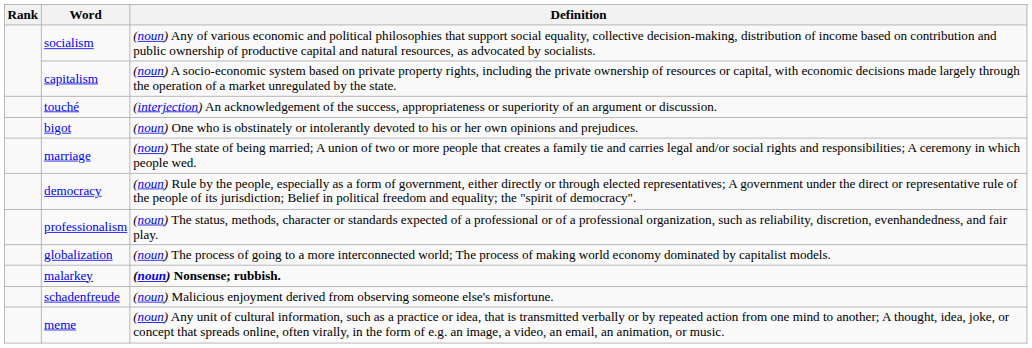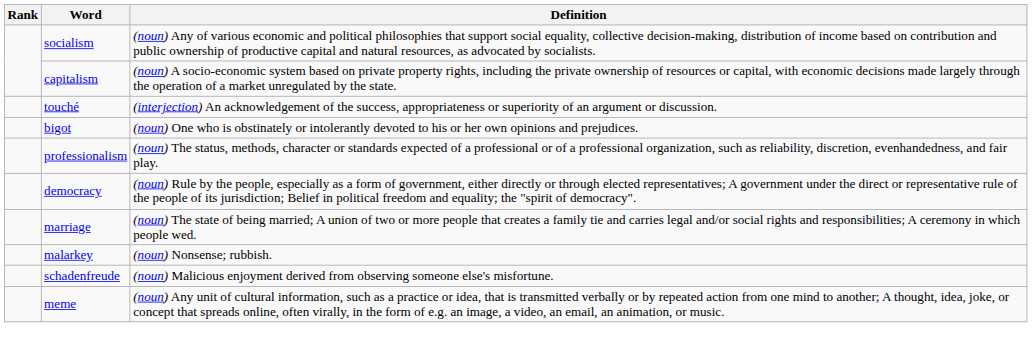rows swapped: marriage <-> professionalism
- row: globalization | (noun) The process of going to a more interconnected world; The process of making world economy dominated by capitalist models.
malarkey | Definition: bold -> normal
